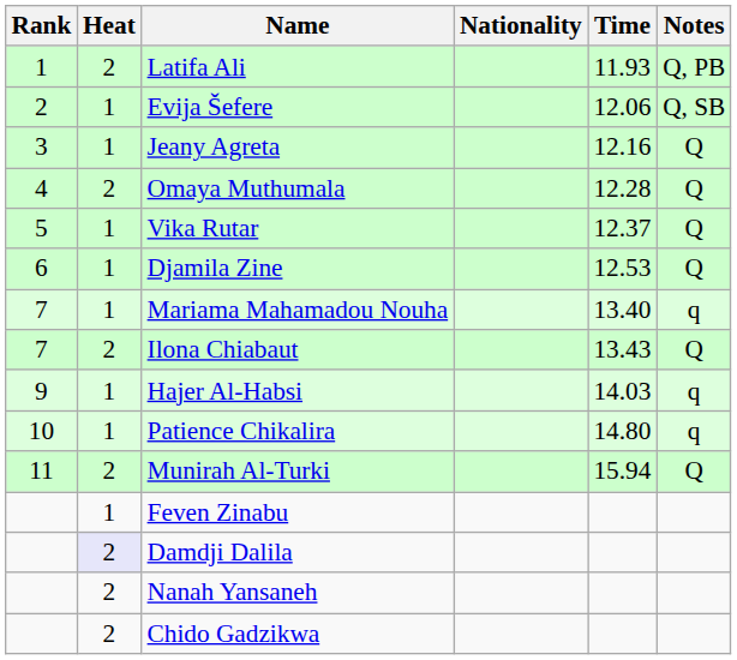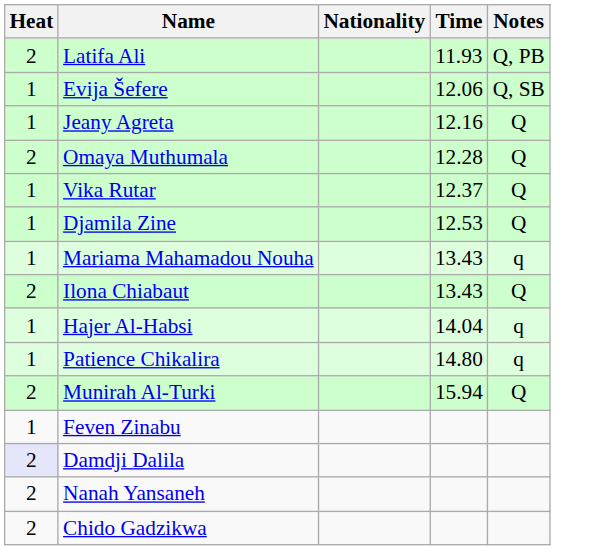- column: Rank | 1 | 2 | 3 | 4 | 5 | 6 | 7 | 7 | 9 | 10 | 11
Mariama Mahamadou Nouha | Time: 13.40 -> 13.43
Hajer Al-Habsi | Time: 14.03 -> 14.04
